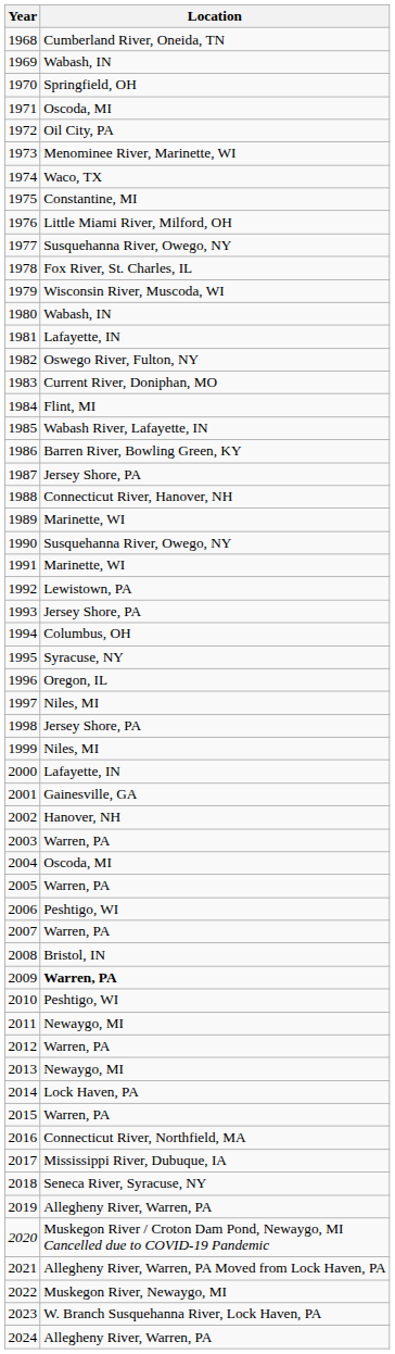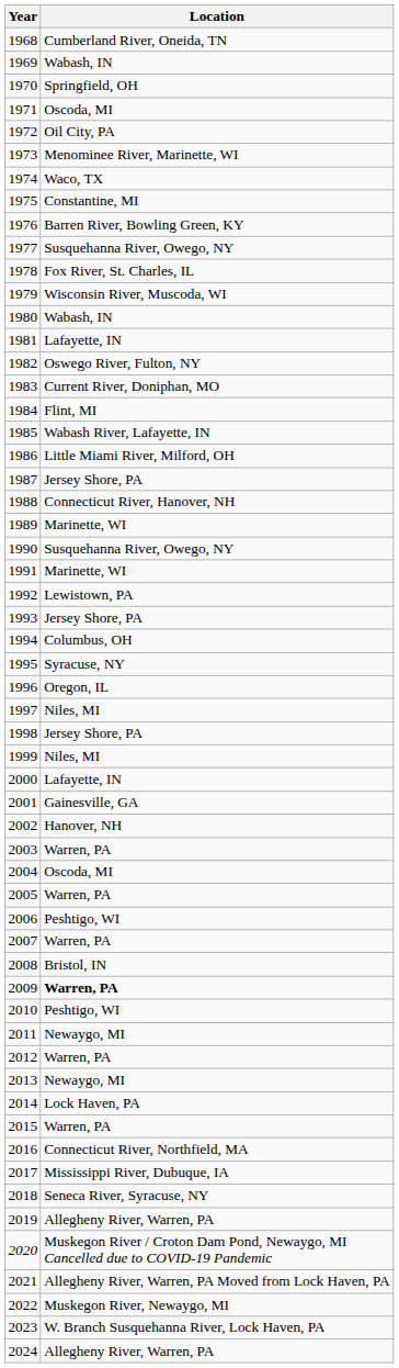1976 | Location: Little Miami River, Milford, OH -> Barren River, Bowling Green, KY
1986 | Location: Barren River, Bowling Green, KY -> Little Miami River, Milford, OH
